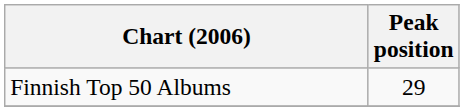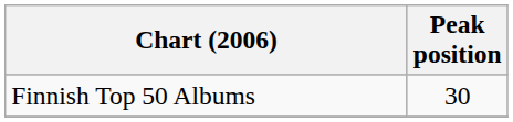Finnish Top 50 Albums | Peak position: 29 -> 30
